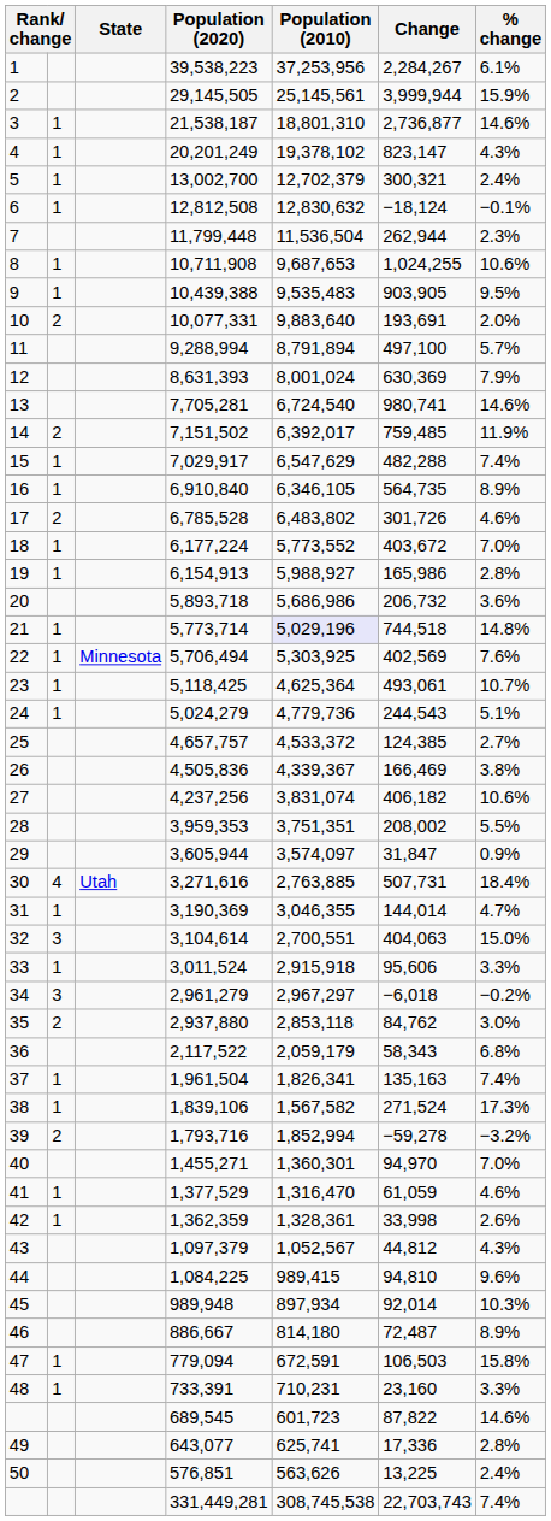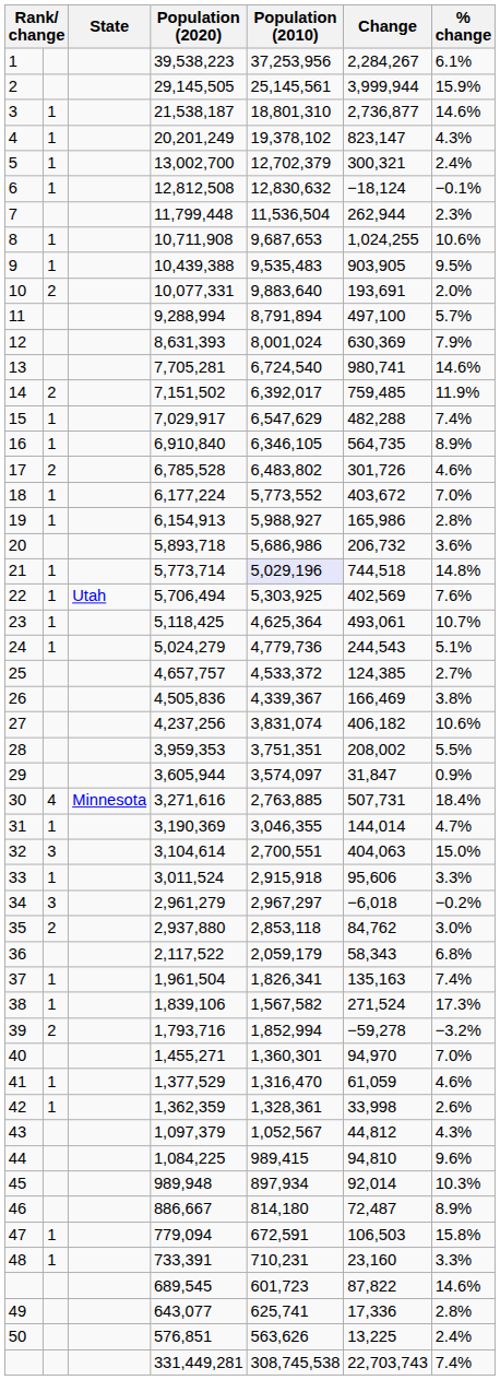5,706,494 | State: Minnesota -> Utah
3,271,616 | State: Utah -> Minnesota
